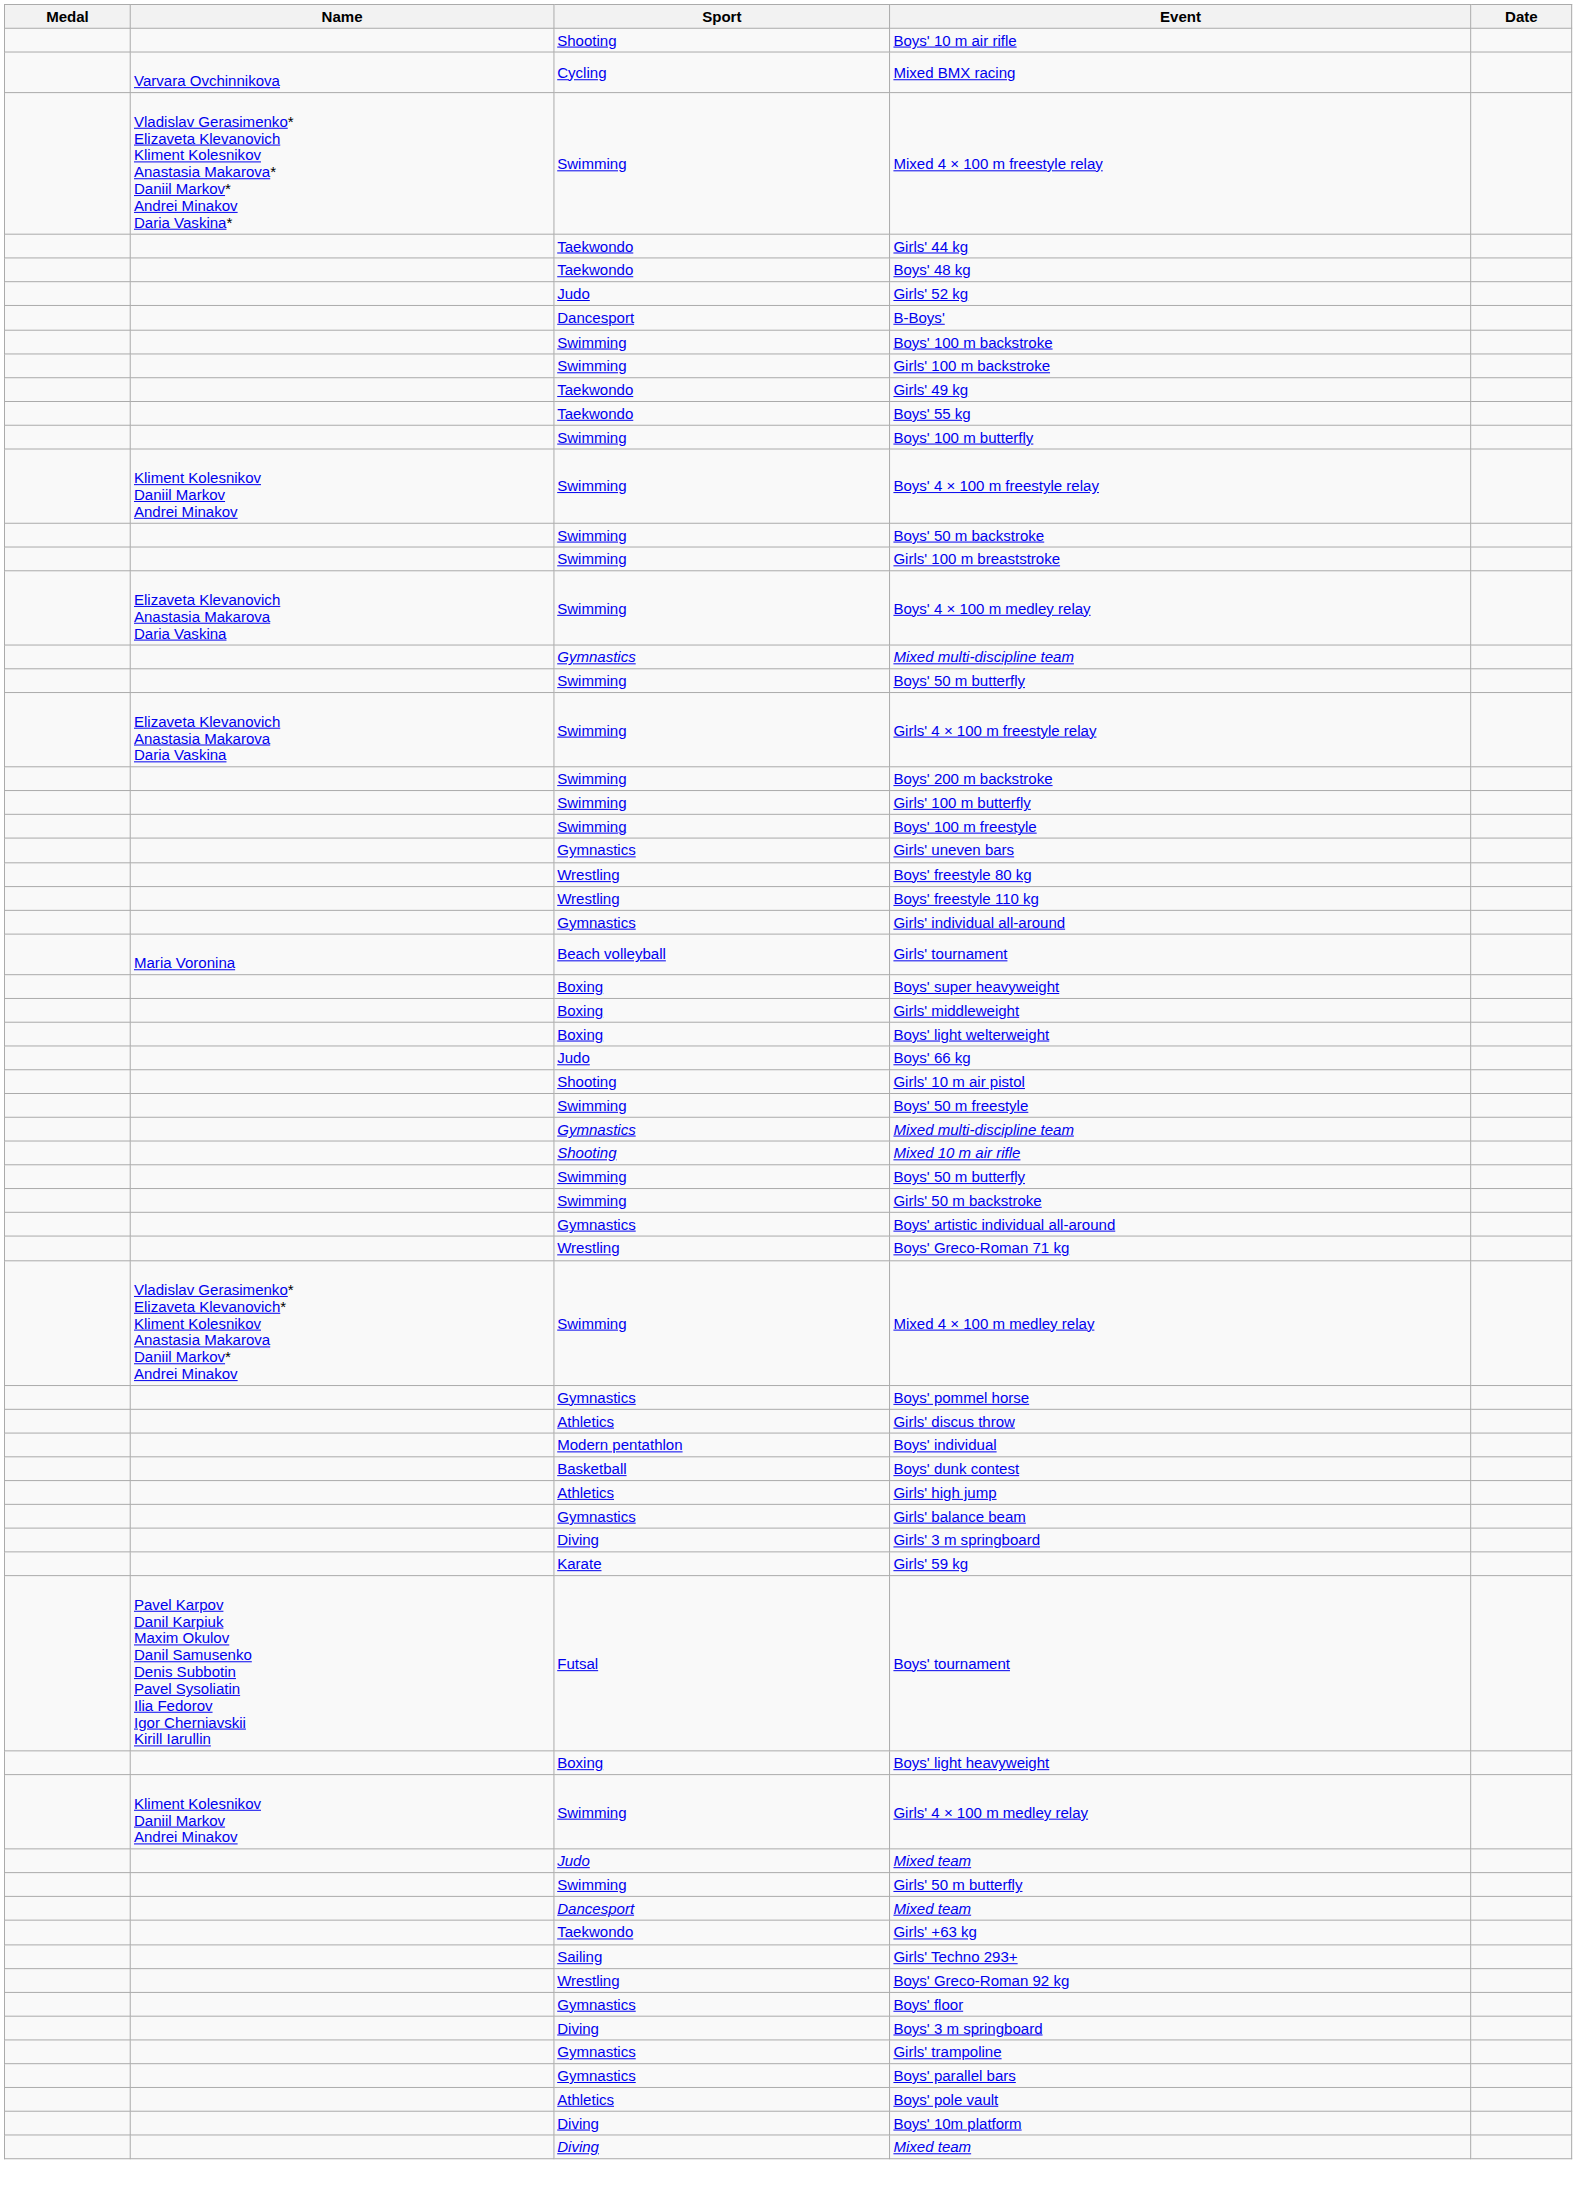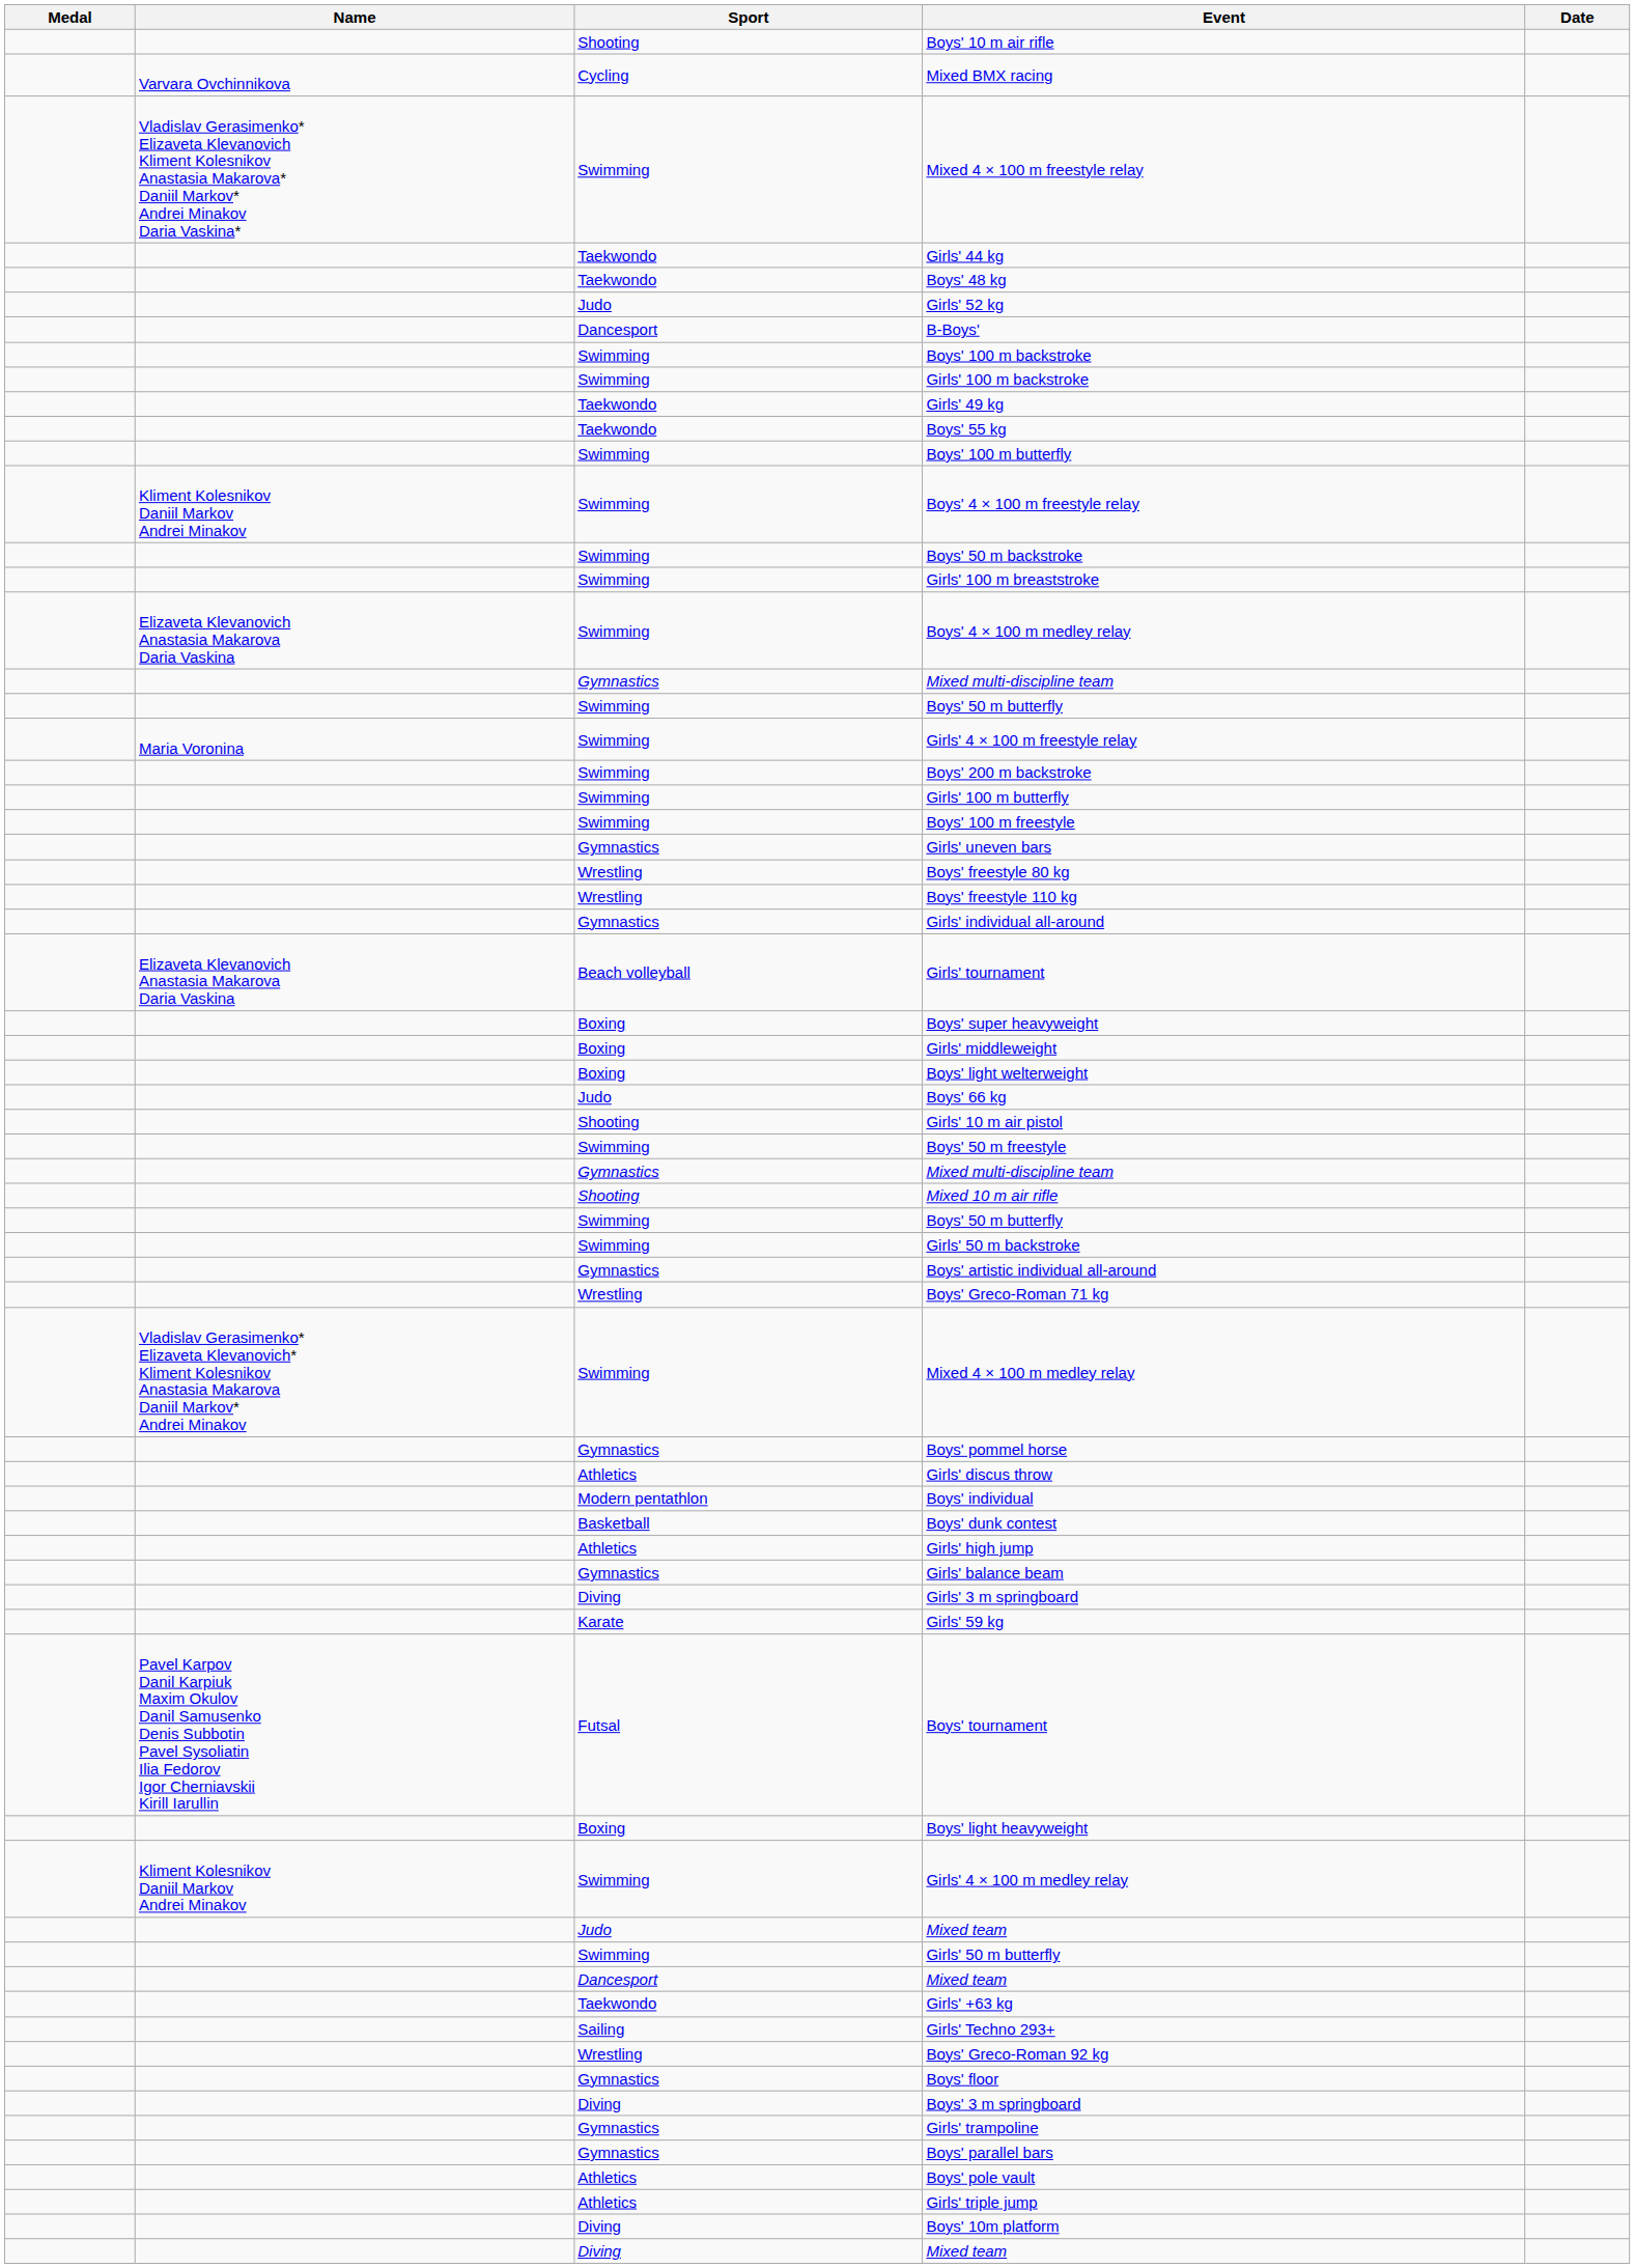Girls' 4 × 100 m freestyle relay | Name: Elizaveta Klevanovich Anastasia Makarova Daria Vaskina -> Maria Voronina
Girls' tournament | Name: Maria Voronina -> Elizaveta Klevanovich Anastasia Makarova Daria Vaskina
+ row: Athletics | Girls' triple jump
